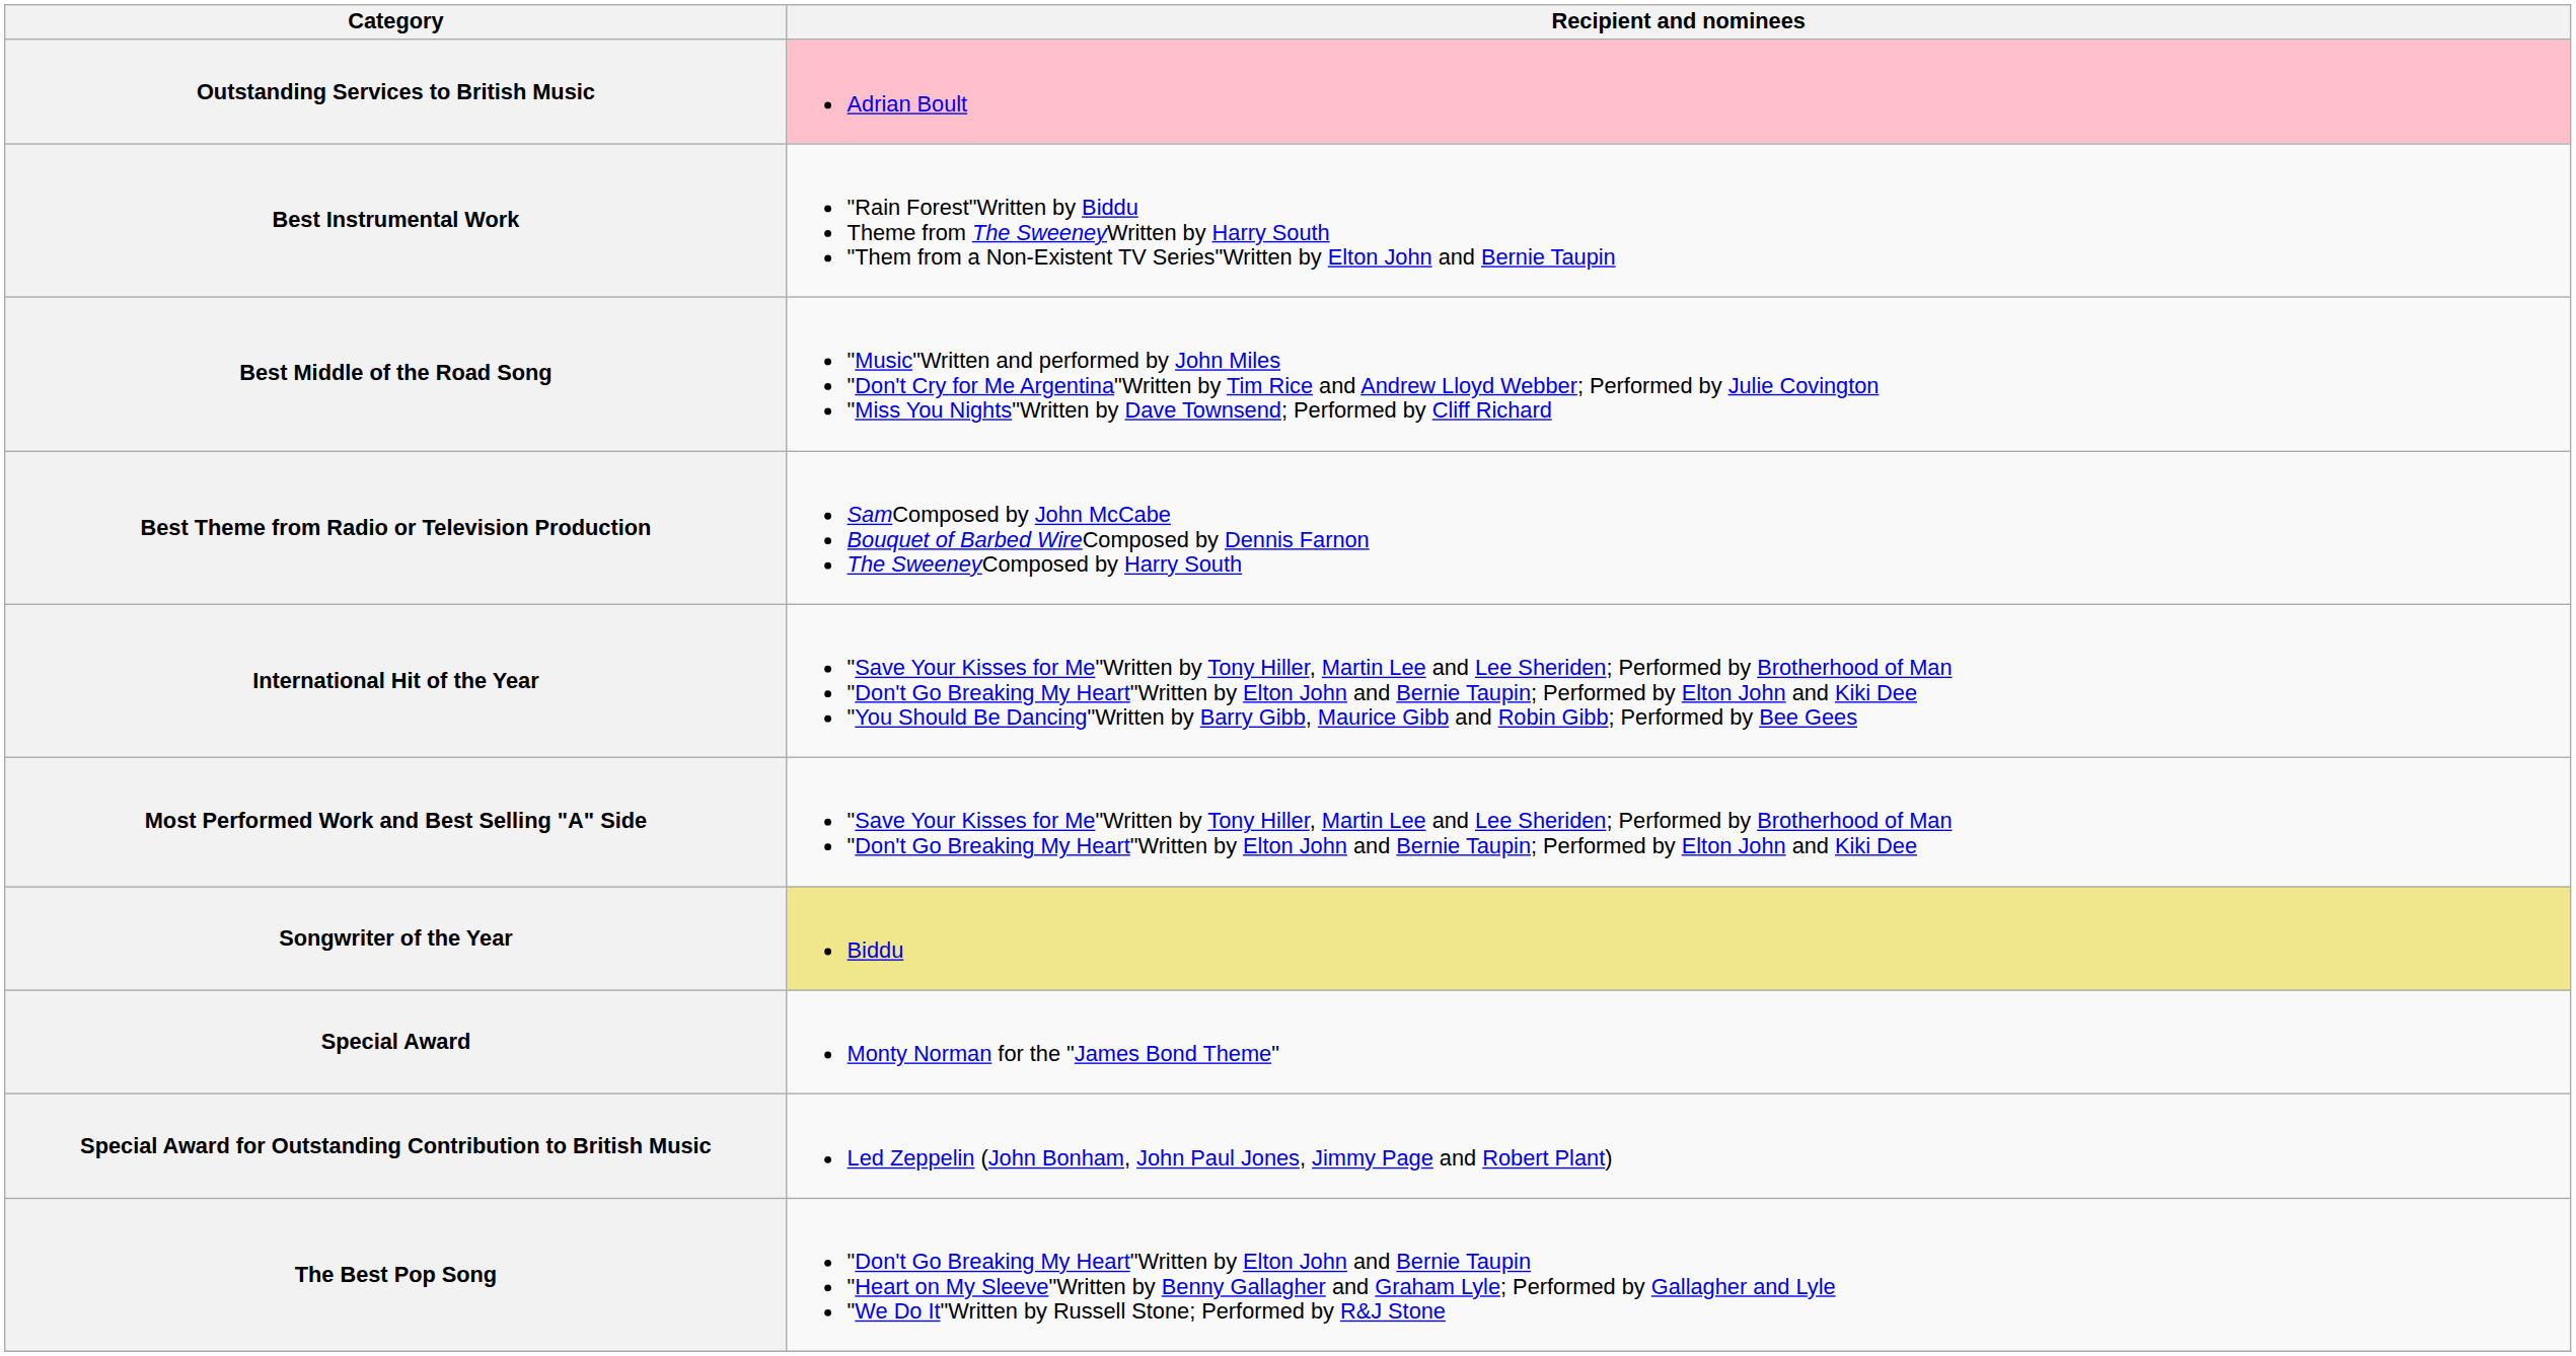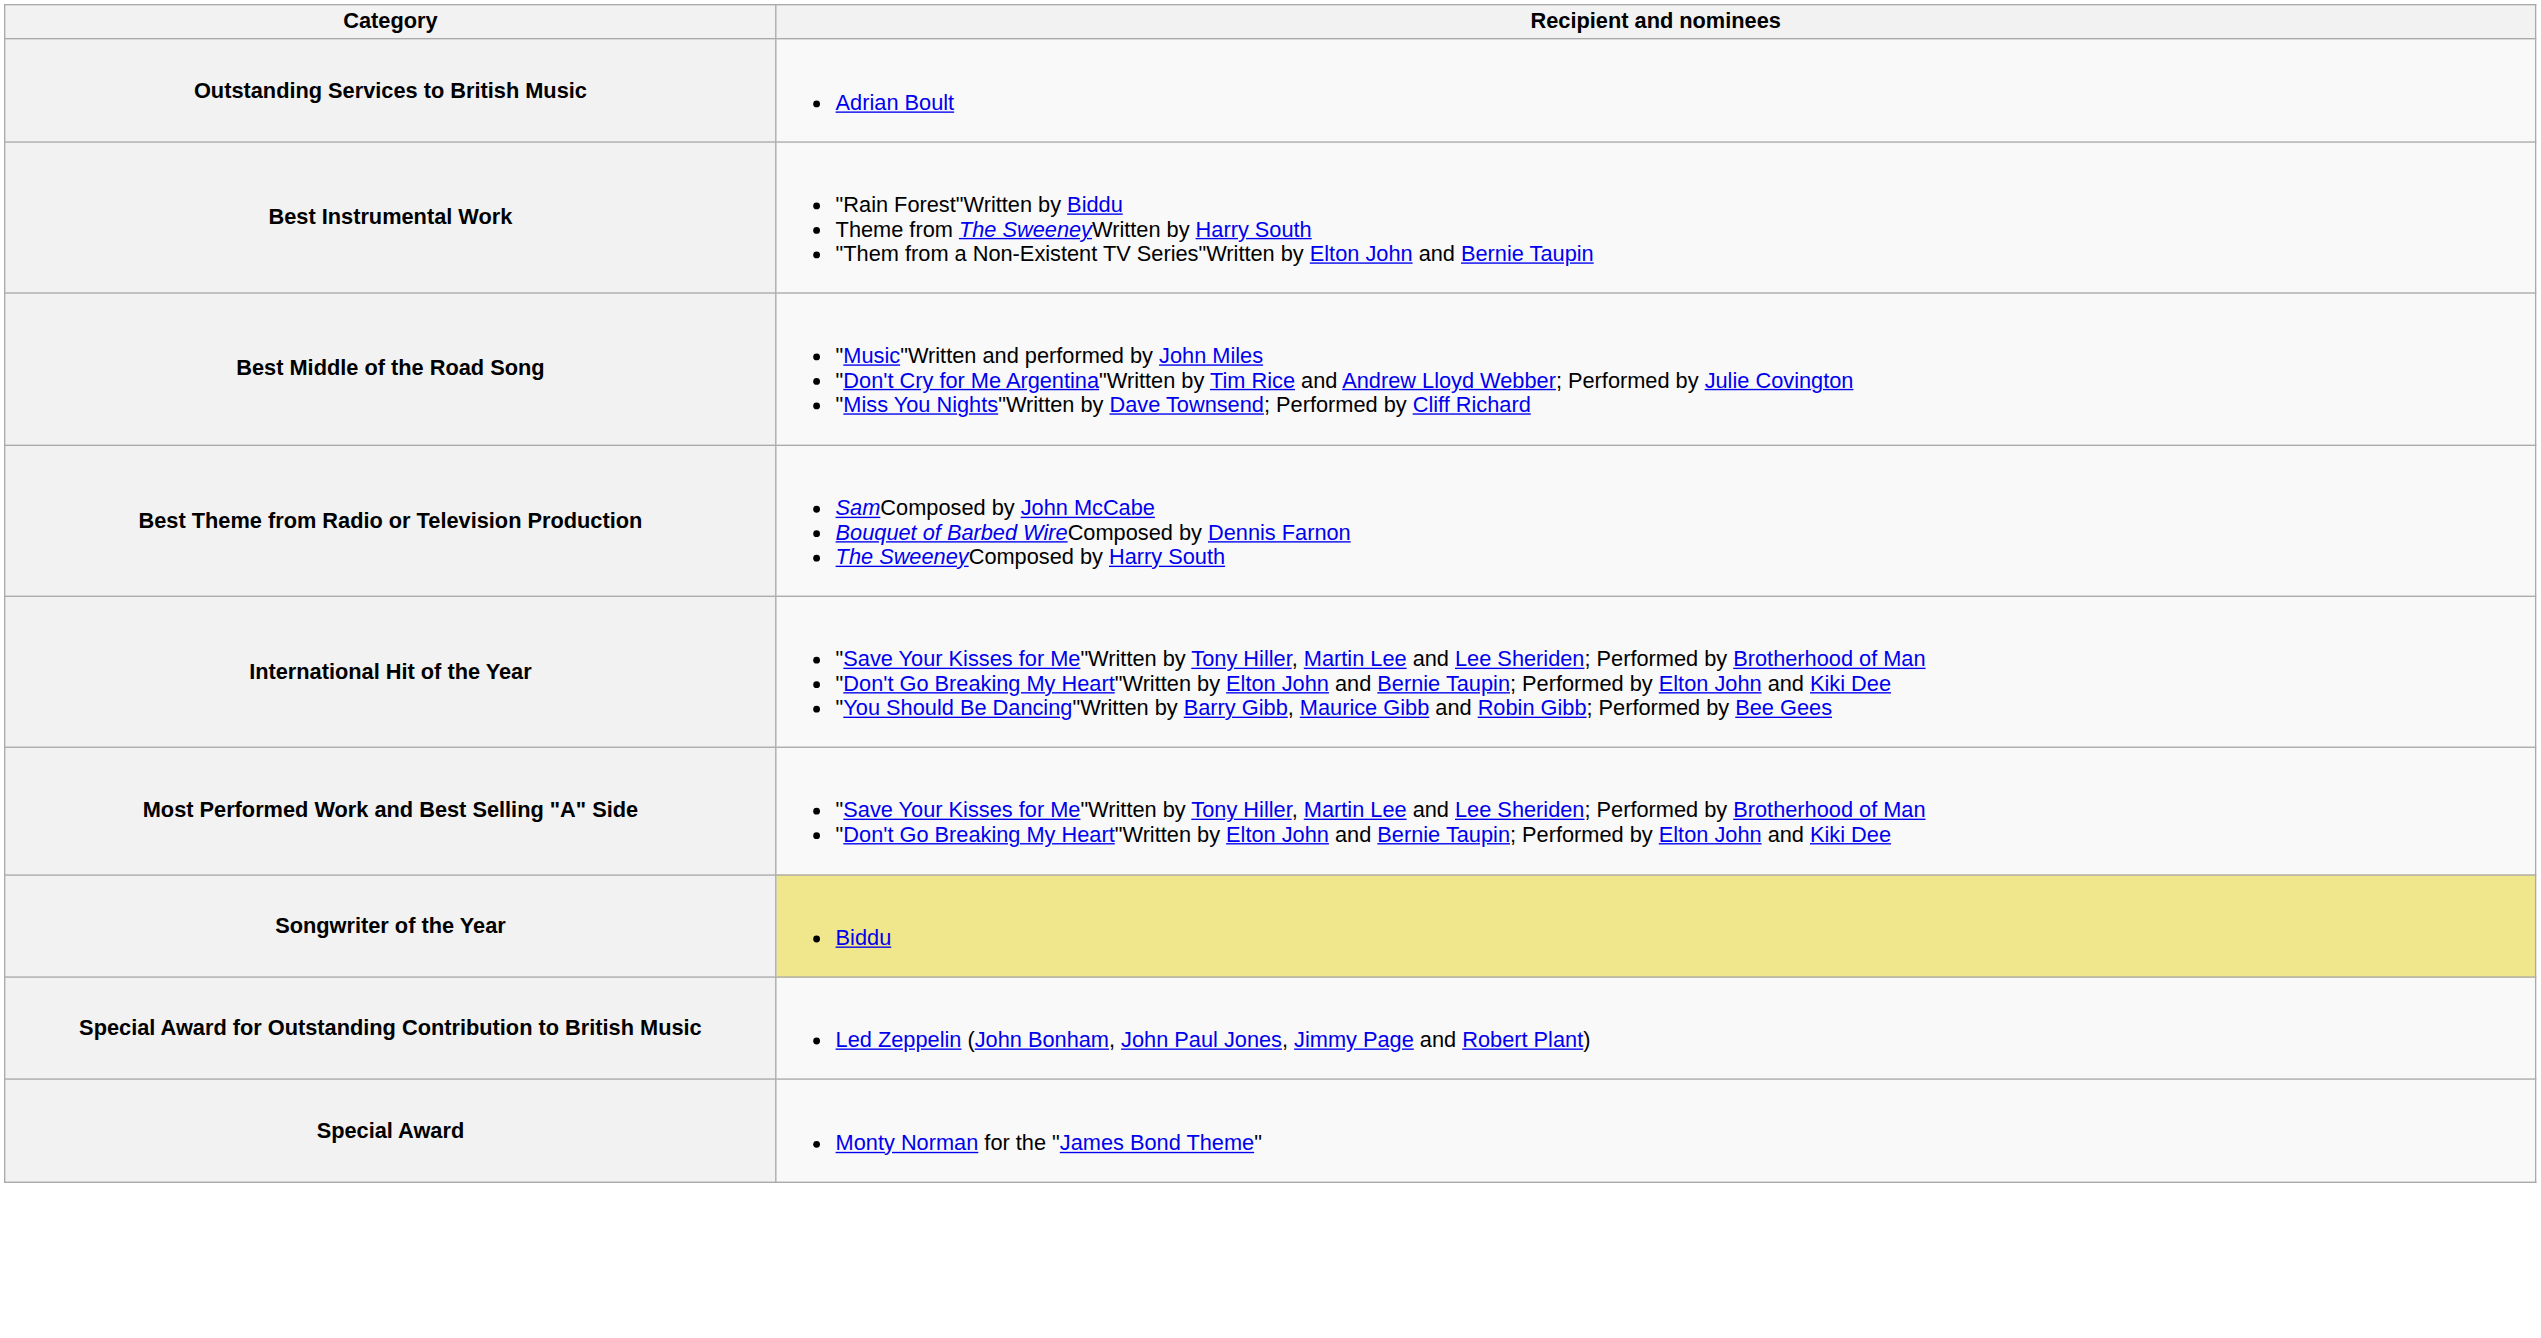Outstanding Services to British Music | Recipient and nominees: pink background -> no background
rows swapped: Special Award for Outstanding Contribution to British Music <-> Special Award
- row: The Best Pop Song | "Don't Go Breaking My Heart"Written by Elton John and Bernie Taupin "Heart on My Sleeve"Written by Benny Gallagher and Graham Lyle; Performed by Gallagher and Lyle "We Do It"Written by Russell Stone; Performed by R&J Stone
